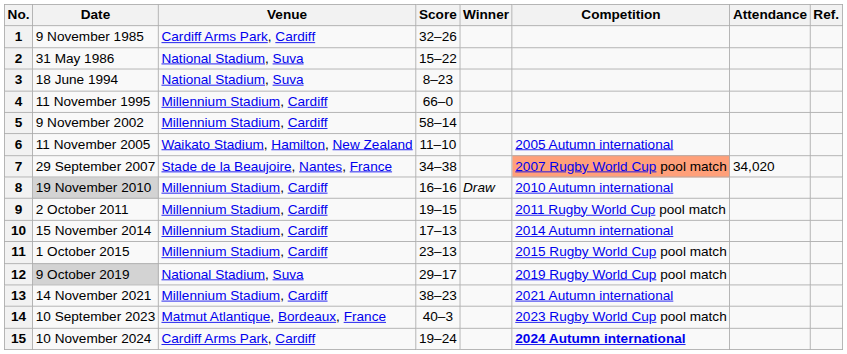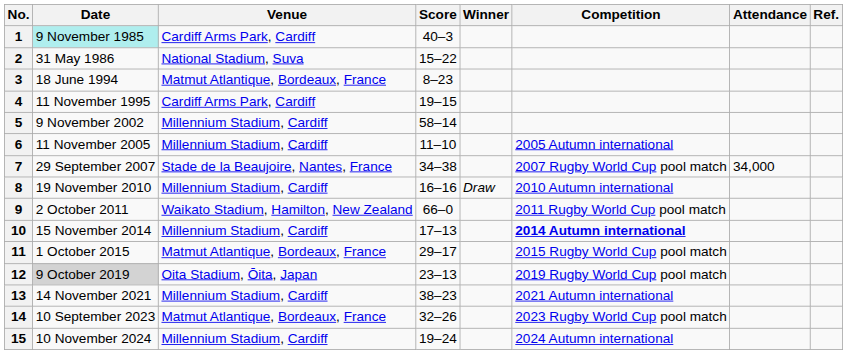1 | Date: no background -> paleturquoise background
1 | Score: 32–26 -> 40–3
3 | Venue: National Stadium, Suva -> Matmut Atlantique, Bordeaux, France
4 | Venue: Millennium Stadium, Cardiff -> Cardiff Arms Park, Cardiff
4 | Score: 66–0 -> 19–15
6 | Venue: Waikato Stadium, Hamilton, New Zealand -> Millennium Stadium, Cardiff
7 | Competition: lightsalmon background -> no background
7 | Attendance: 34,020 -> 34,000
8 | Date: lightgrey background -> no background
9 | Venue: Millennium Stadium, Cardiff -> Waikato Stadium, Hamilton, New Zealand
9 | Score: 19–15 -> 66–0
10 | Competition: normal -> bold
11 | Venue: Millennium Stadium, Cardiff -> Matmut Atlantique, Bordeaux, France
11 | Score: 23–13 -> 29–17
12 | Venue: National Stadium, Suva -> Oita Stadium, Ōita, Japan
12 | Score: 29–17 -> 23–13
14 | Score: 40–3 -> 32–26
15 | Venue: Cardiff Arms Park, Cardiff -> Millennium Stadium, Cardiff
15 | Competition: bold -> normal
